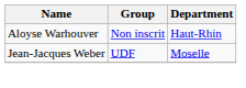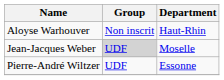Jean-Jacques Weber | Group: no background -> lightgrey background
+ row: Pierre-André Wiltzer | UDF | Essonne
